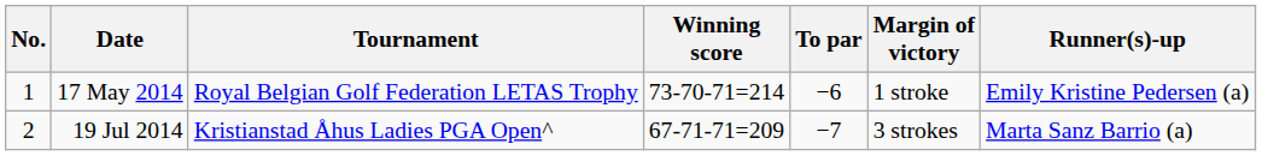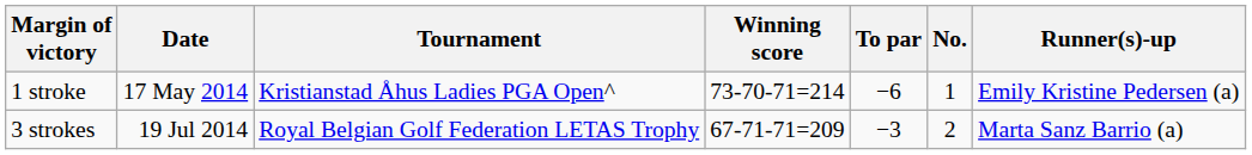columns swapped: No. <-> Margin of victory
17 May 2014 | Tournament: Royal Belgian Golf Federation LETAS Trophy -> Kristianstad Åhus Ladies PGA Open^
19 Jul 2014 | Tournament: Kristianstad Åhus Ladies PGA Open^ -> Royal Belgian Golf Federation LETAS Trophy
19 Jul 2014 | To par: −7 -> −3
